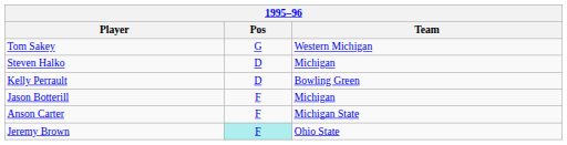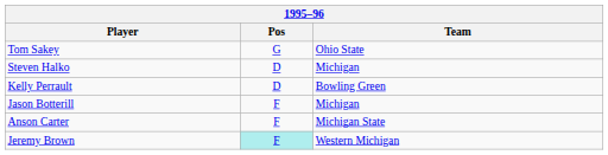Tom Sakey | Team: Western Michigan -> Ohio State
Jeremy Brown | Team: Ohio State -> Western Michigan
